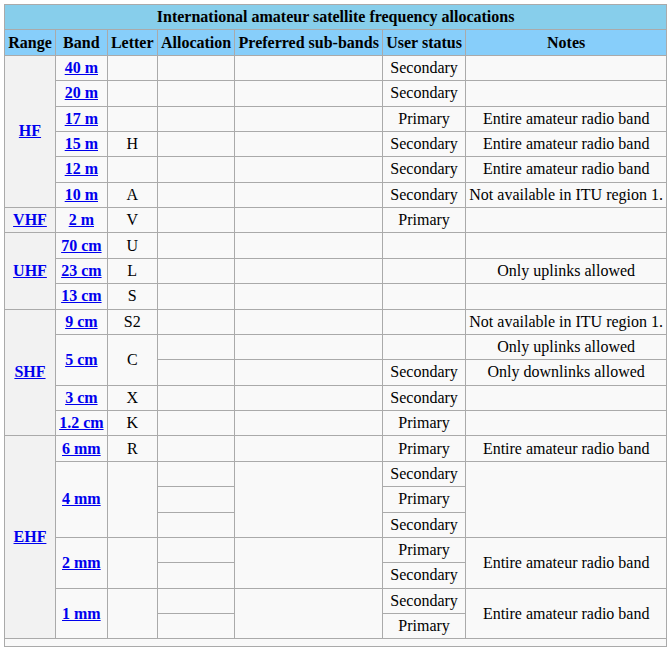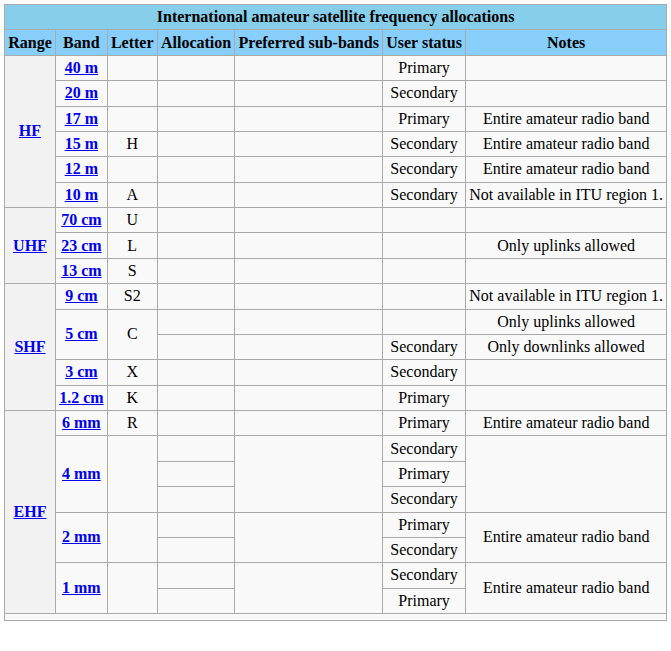40 m | User status: Secondary -> Primary
- row: VHF | 2 m | V | Primary
